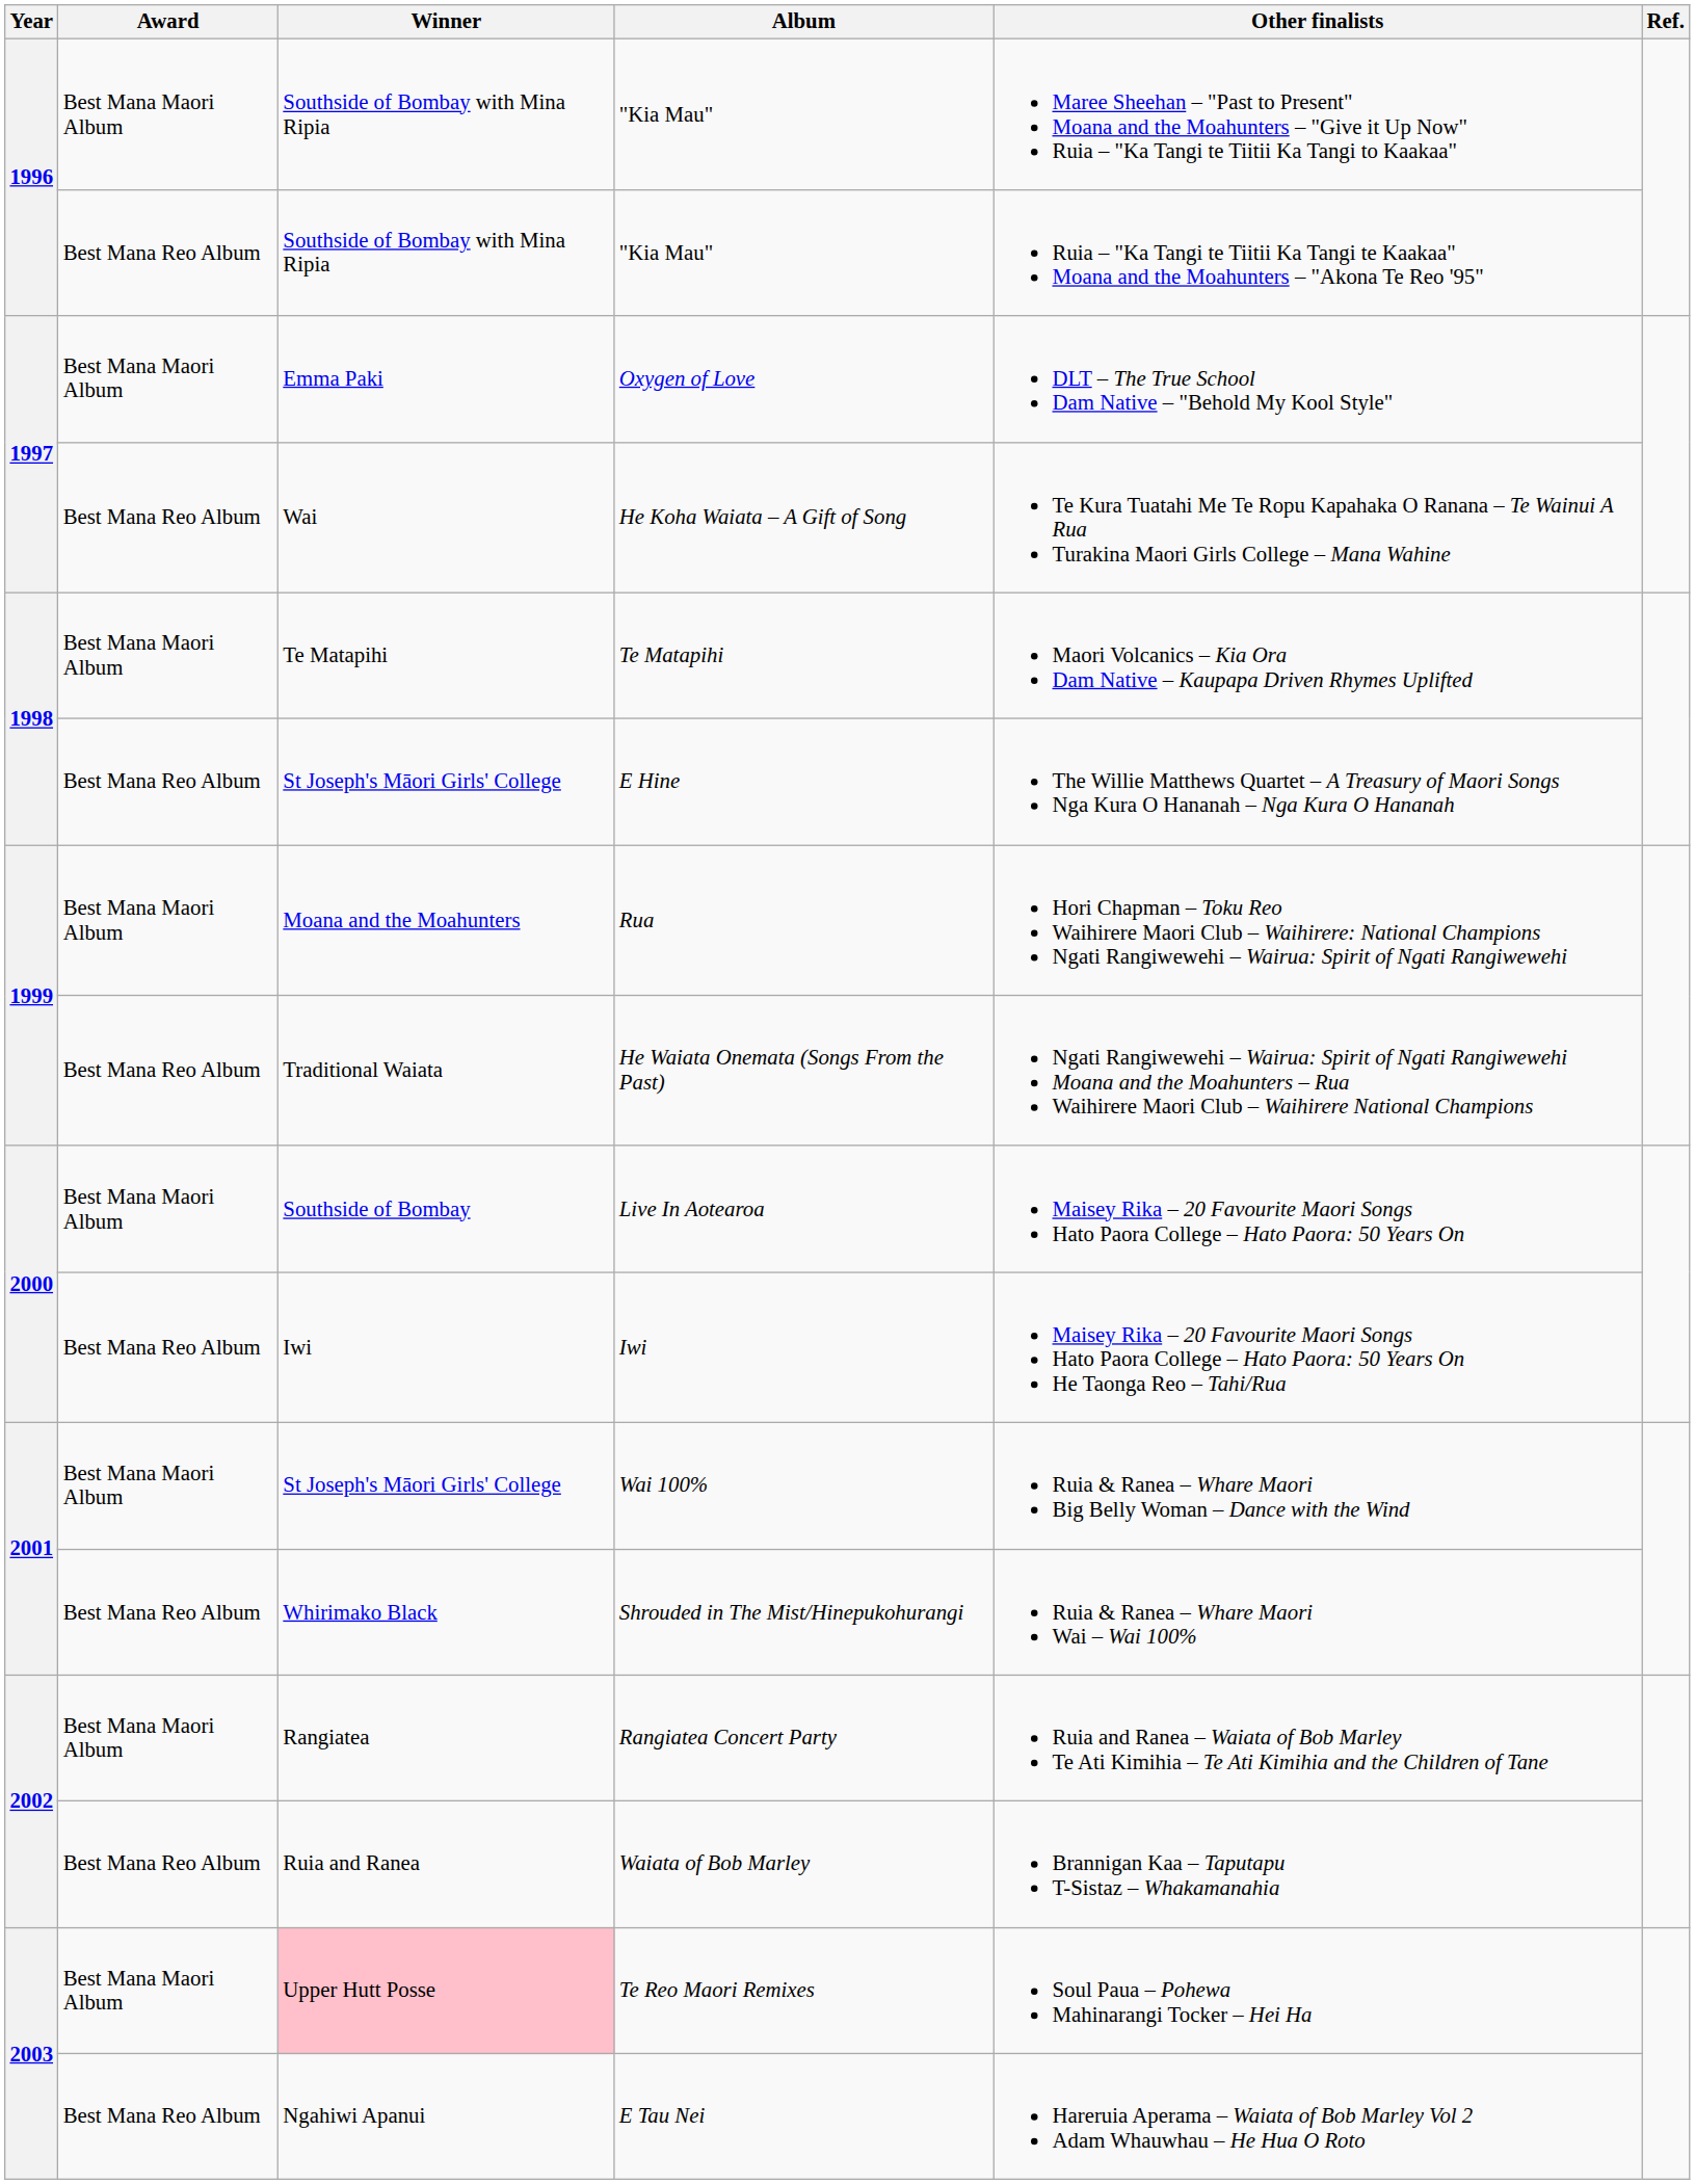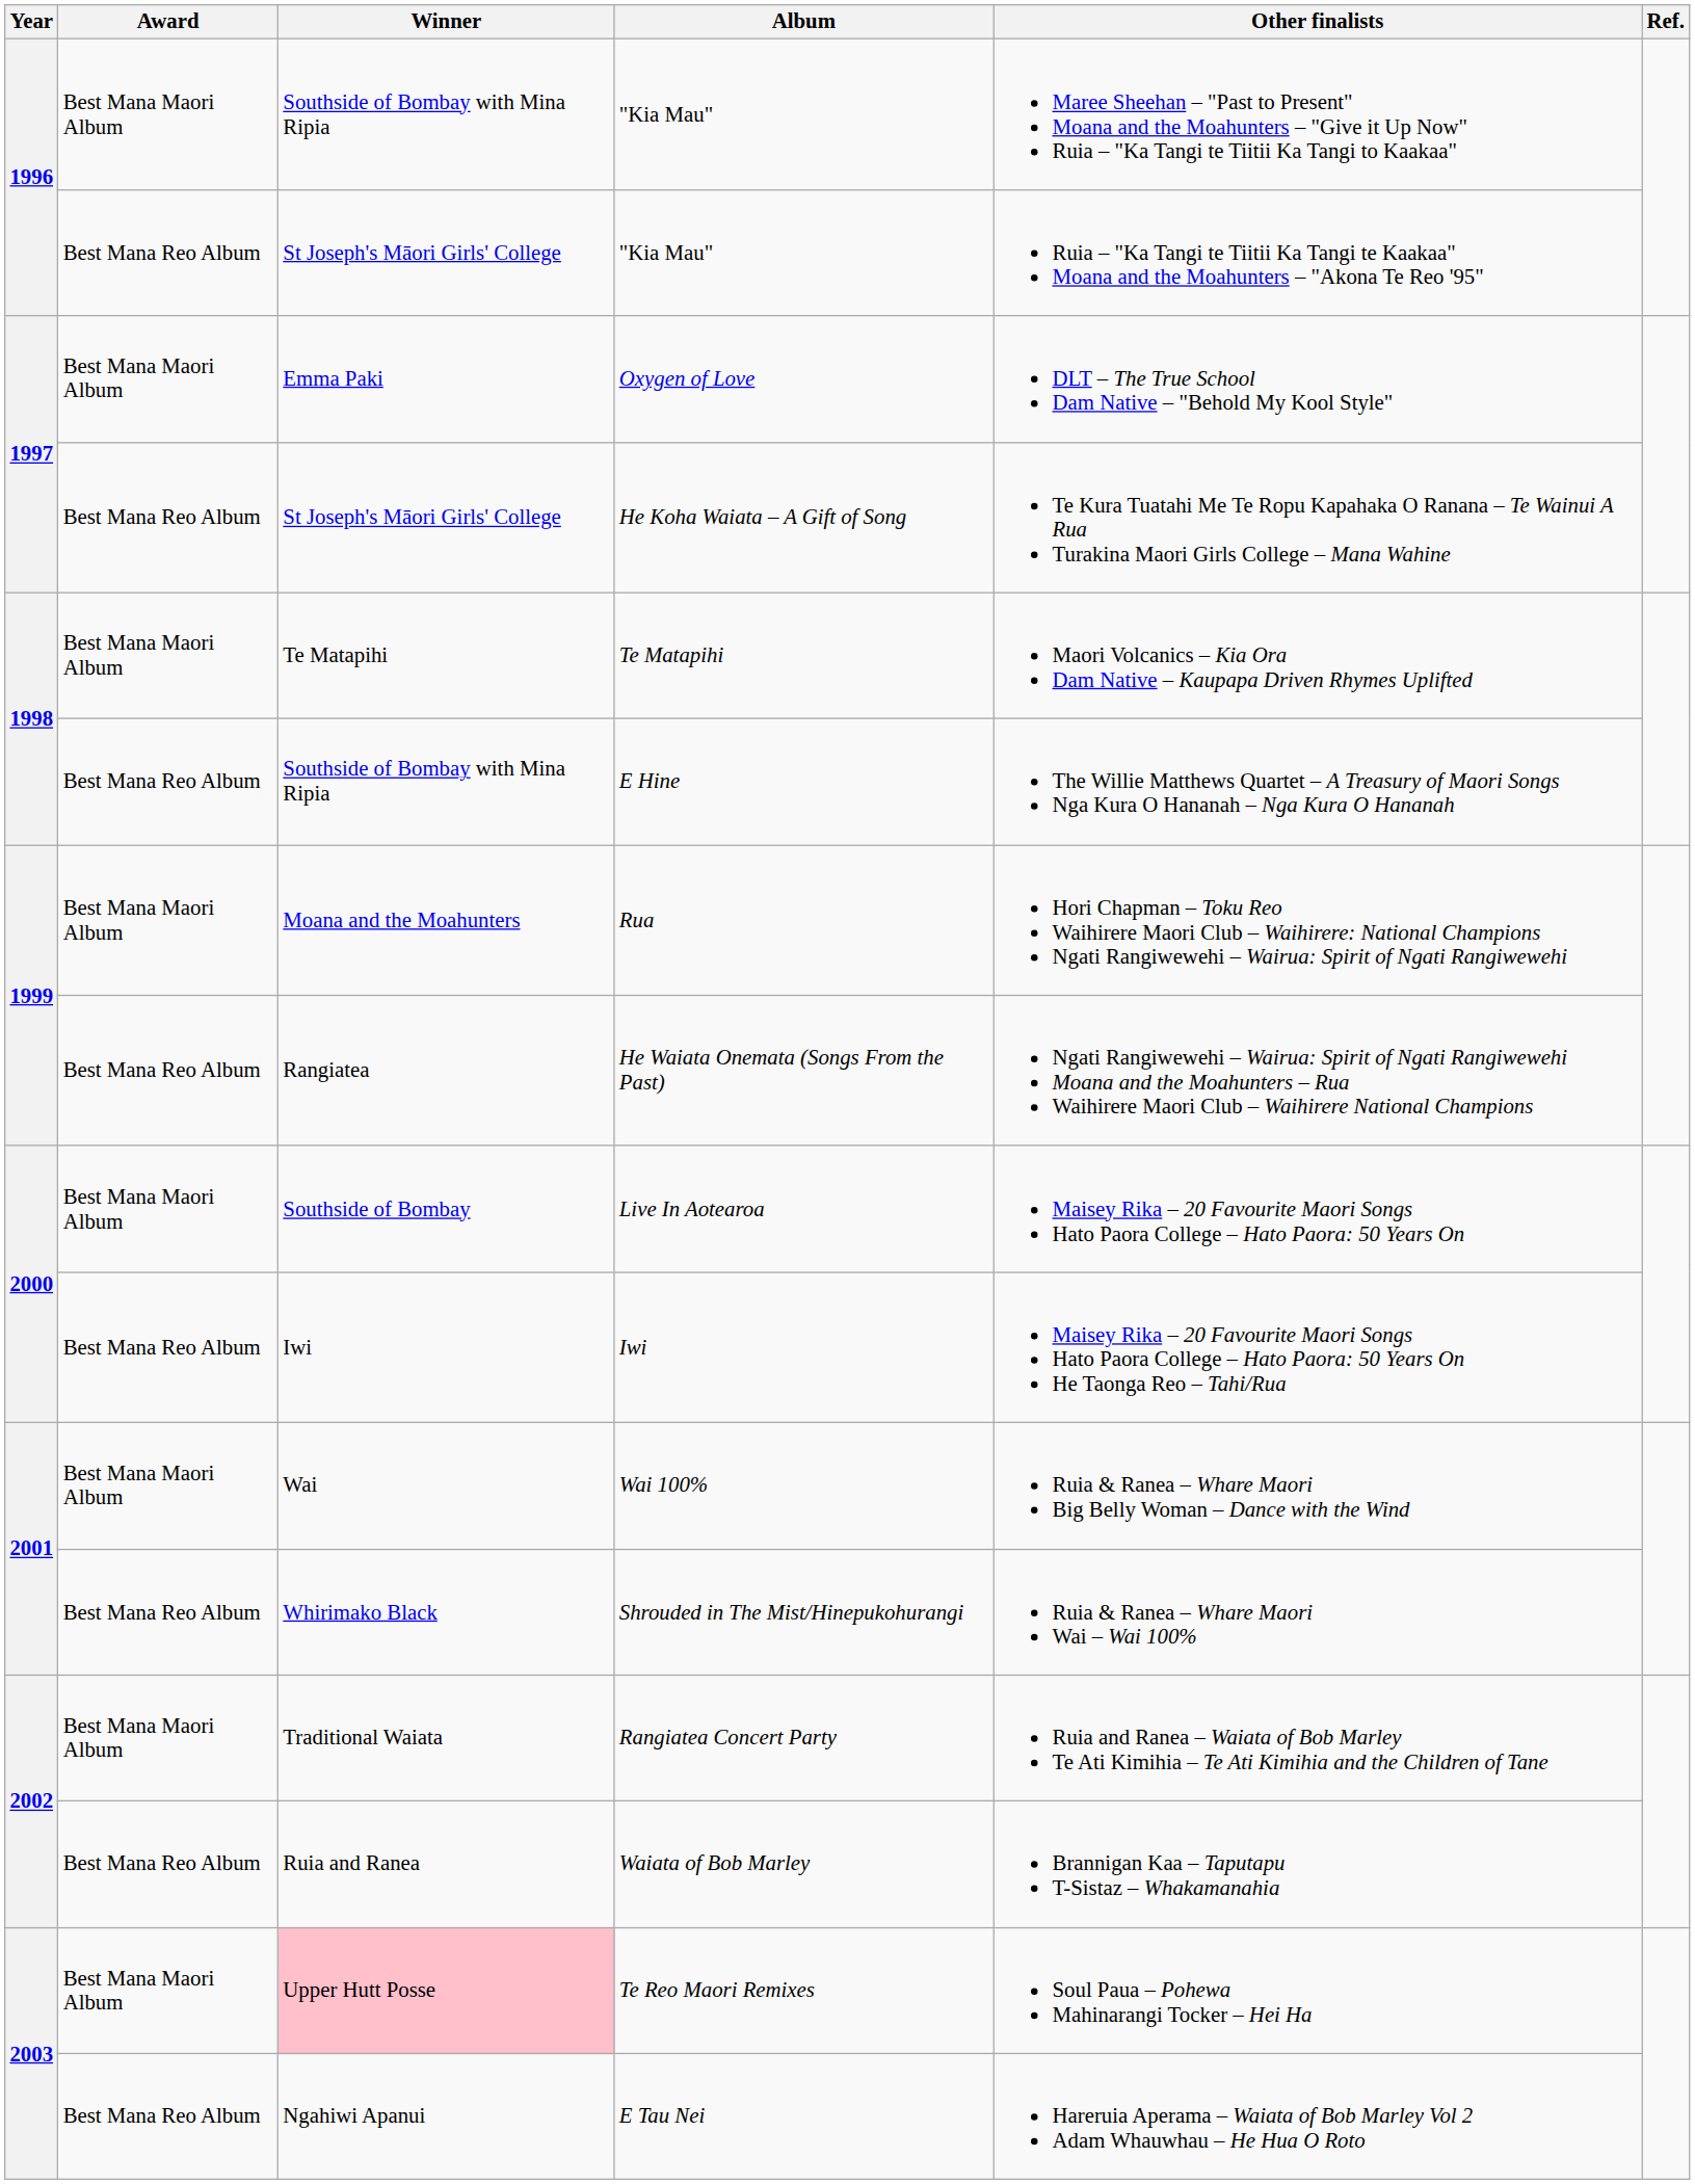Best Mana Reo Album / "Kia Mau" | Winner: Southside of Bombay with Mina Ripia -> St Joseph's Māori Girls' College
He Koha Waiata – A Gift of Song | Winner: Wai -> St Joseph's Māori Girls' College
E Hine | Winner: St Joseph's Māori Girls' College -> Southside of Bombay with Mina Ripia
He Waiata Onemata (Songs From the Past) | Winner: Traditional Waiata -> Rangiatea
Wai 100% | Winner: St Joseph's Māori Girls' College -> Wai
Rangiatea Concert Party | Winner: Rangiatea -> Traditional Waiata
